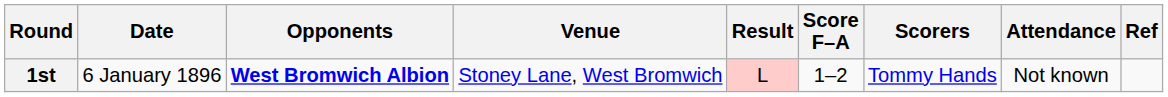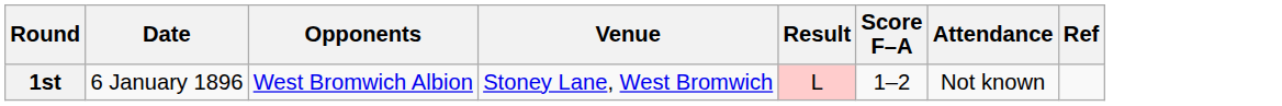- column: Scorers | Tommy Hands
1st | Opponents: bold -> normal
